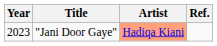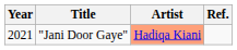"Jani Door Gaye" | Year: 2023 -> 2021
